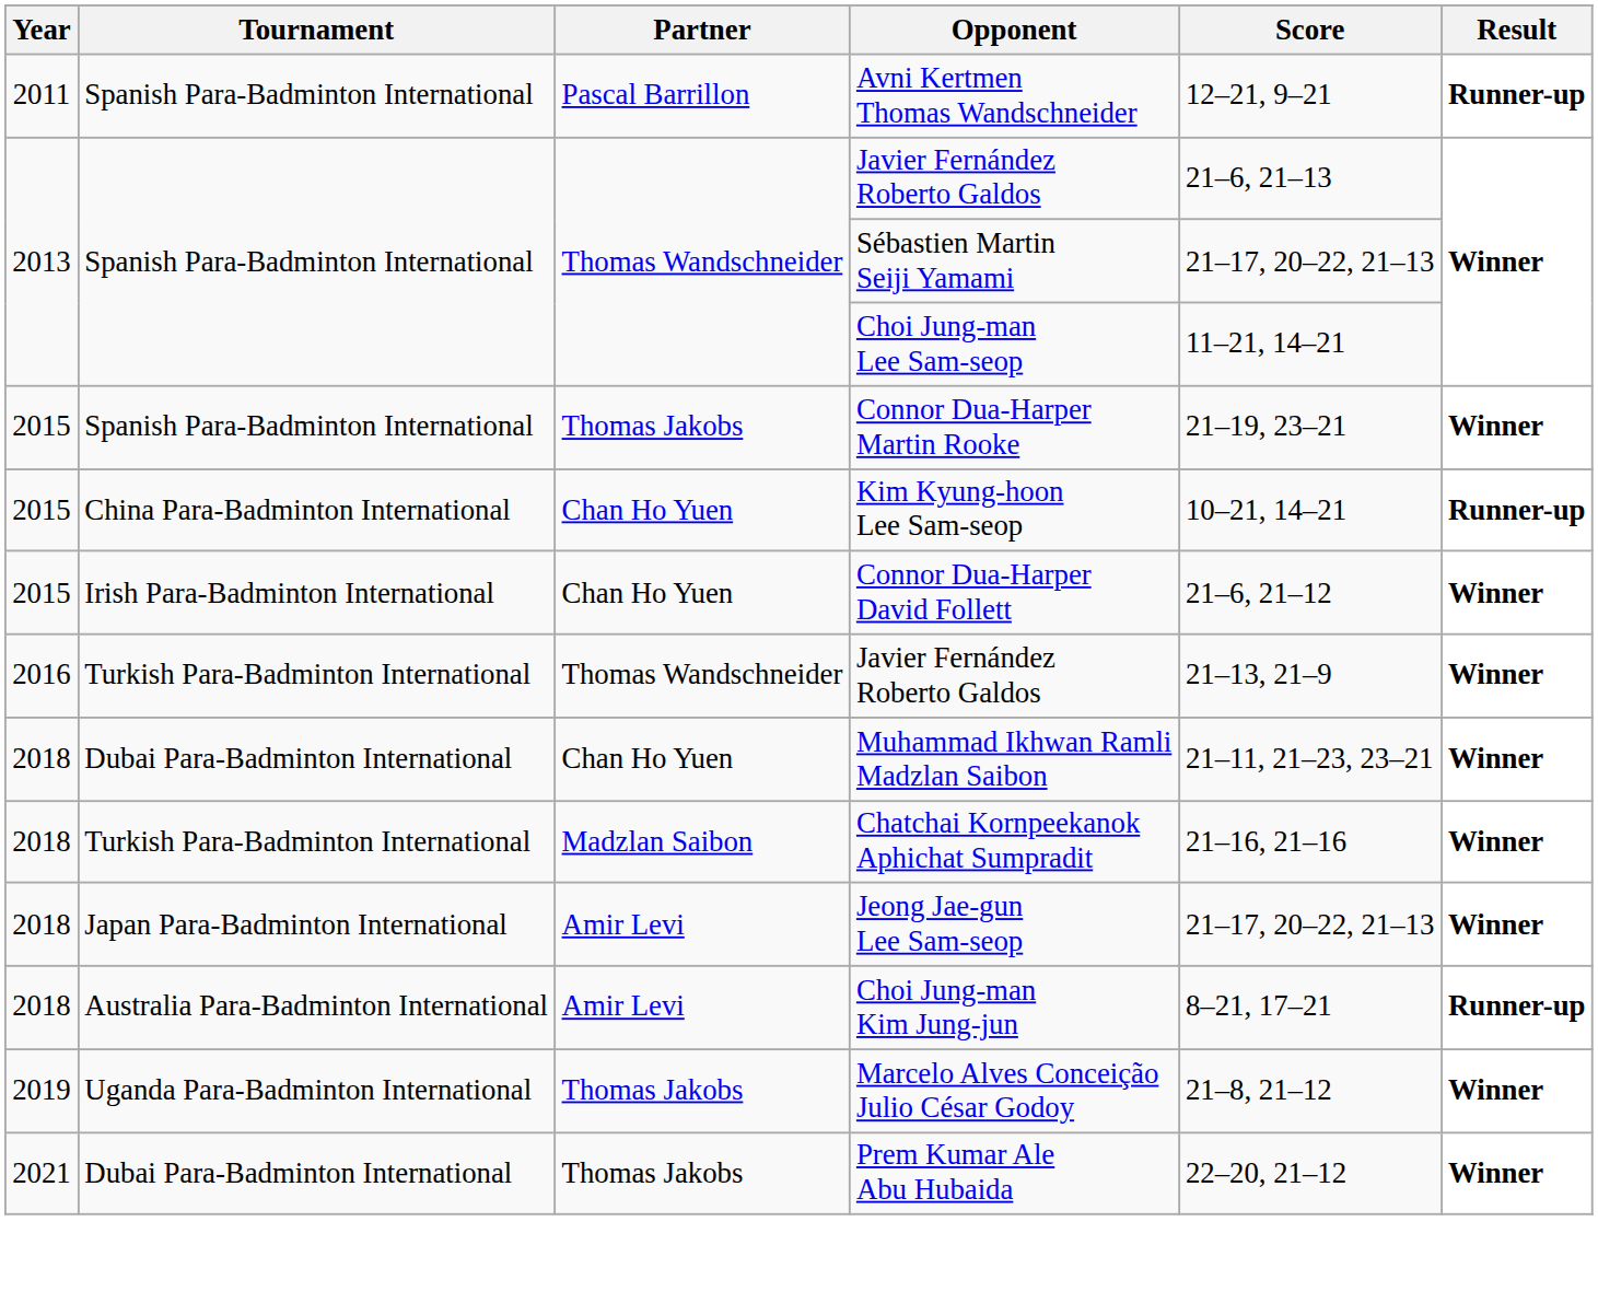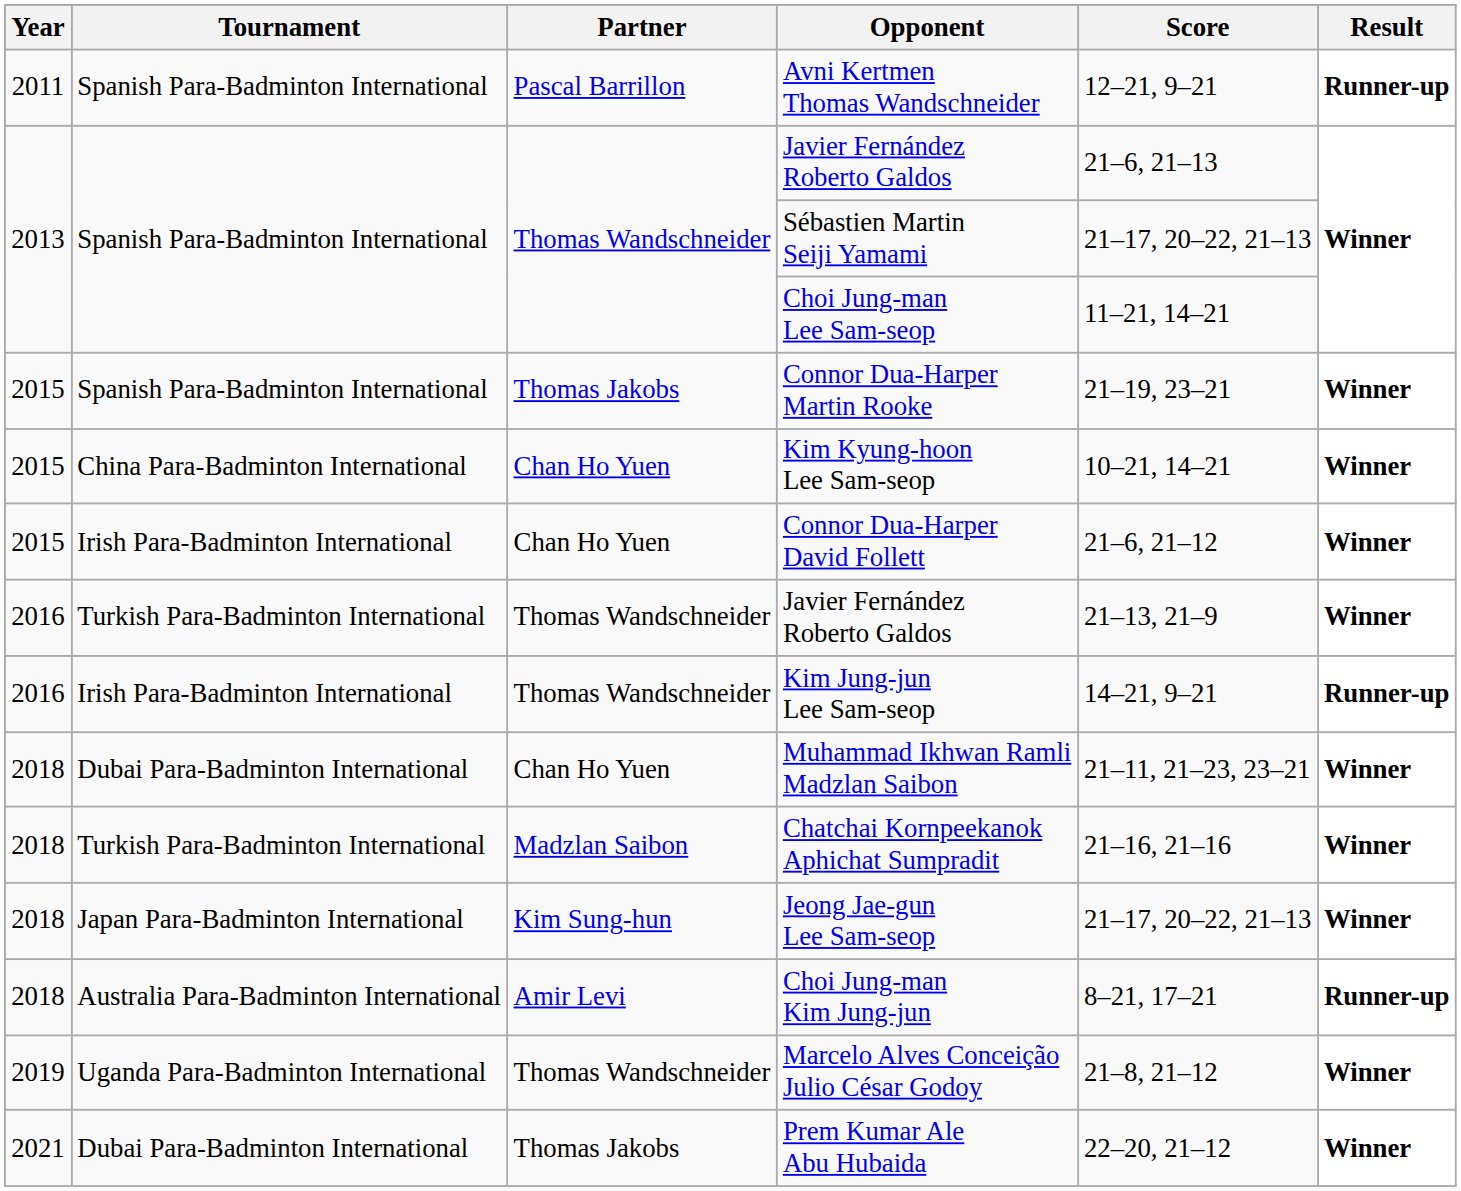Kim Kyung-hoon Lee Sam-seop | Result: Runner-up -> Winner
+ row: 2016 | Irish Para-Badminton International | Thomas Wandschneider | Kim Jung-jun Lee Sam-seop | 14–21, 9–21 | Runner-up
Jeong Jae-gun Lee Sam-seop | Partner: Amir Levi -> Kim Sung-hun
Marcelo Alves Conceição Julio César Godoy | Partner: Thomas Jakobs -> Thomas Wandschneider
